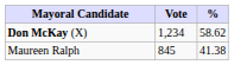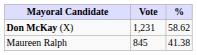Don McKay (X) | Vote: 1,234 -> 1,231
